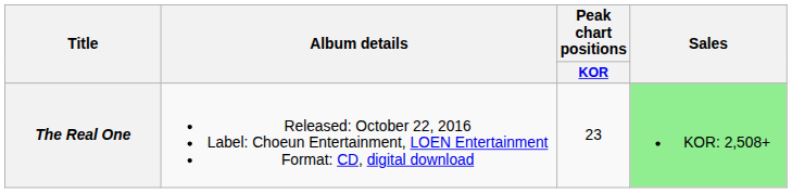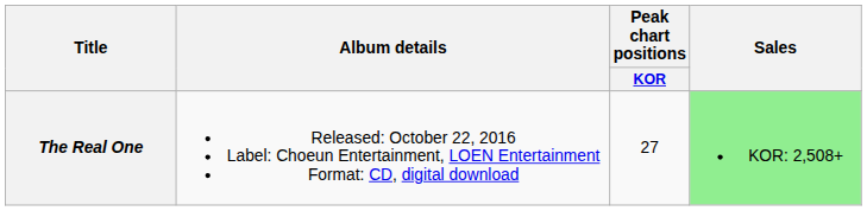The Real One | Peak chart positions / KOR: 23 -> 27
